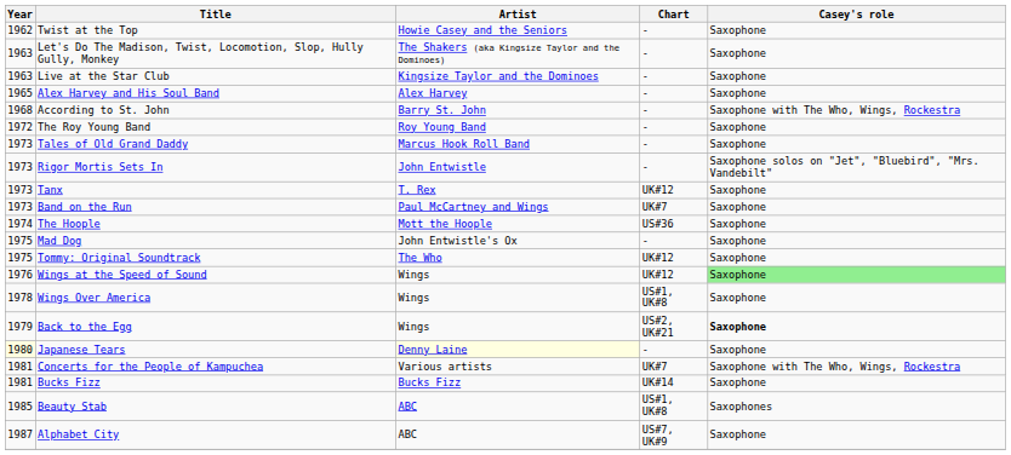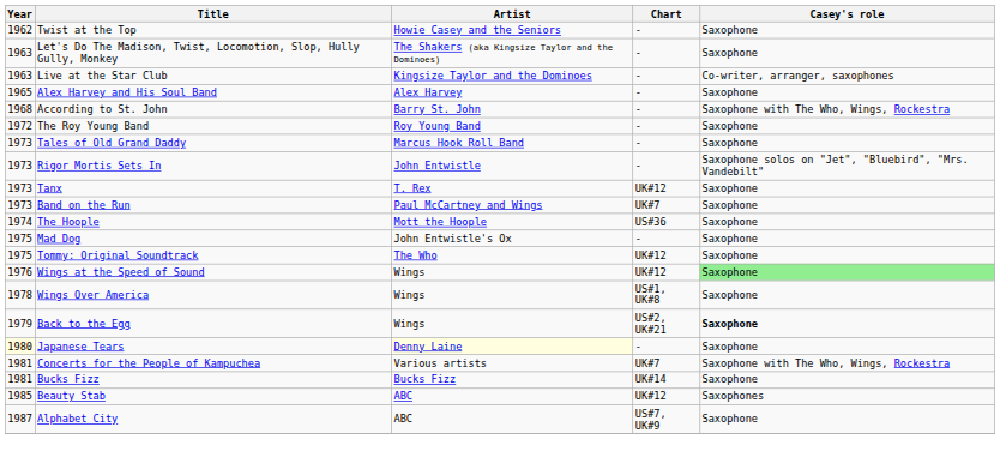Live at the Star Club | Casey's role: Saxophone -> Co-writer, arranger, saxophones
Beauty Stab | Chart: US#1, UK#8 -> UK#12
